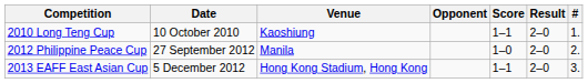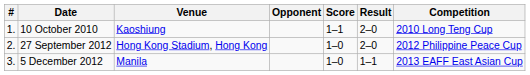columns swapped: # <-> Competition
27 September 2012 | Venue: Manila -> Hong Kong Stadium, Hong Kong
5 December 2012 | Venue: Hong Kong Stadium, Hong Kong -> Manila
5 December 2012 | Score: 1–1 -> 1–0
5 December 2012 | Result: 2–0 -> 1–1
